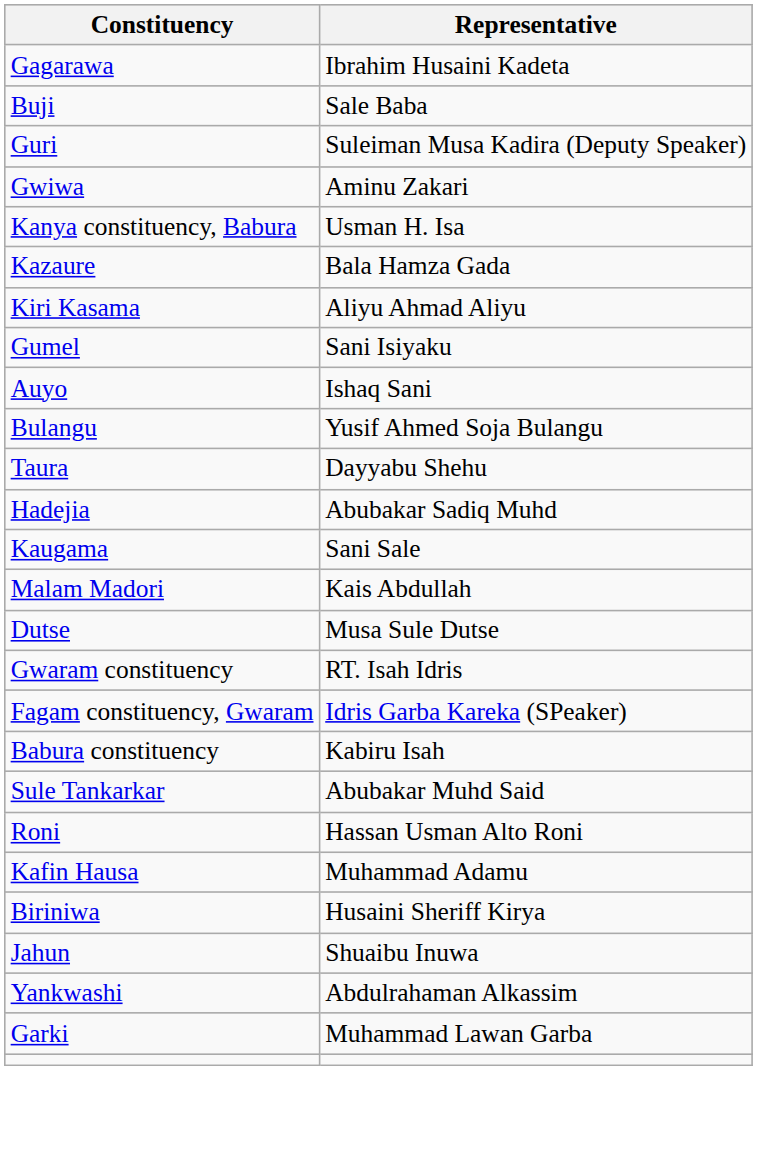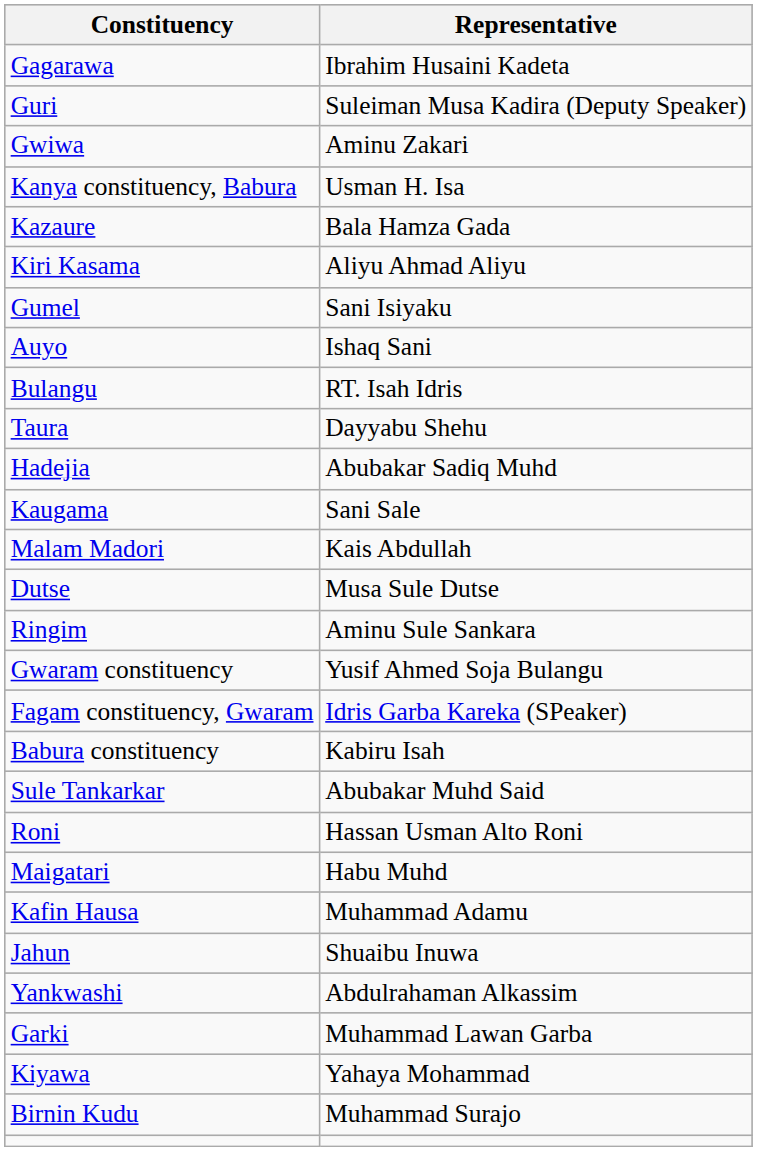- row: Buji | Sale Baba
Bulangu | Representative: Yusif Ahmed Soja Bulangu -> RT. Isah Idris
+ row: Ringim | Aminu Sule Sankara
Gwaram constituency | Representative: RT. Isah Idris -> Yusif Ahmed Soja Bulangu
+ row: Maigatari | Habu Muhd
- row: Biriniwa | Husaini Sheriff Kirya
+ row: Kiyawa | Yahaya Mohammad
+ row: Birnin Kudu | Muhammad Surajo
